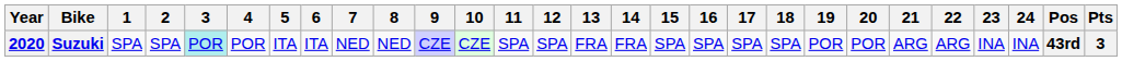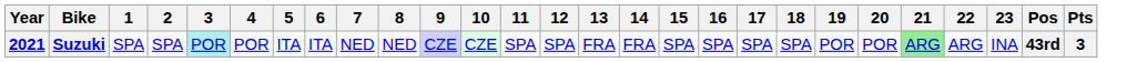- column: 24 | INA
Suzuki | Year: 2020 -> 2021
Suzuki | 21: no background -> lightgreen background
